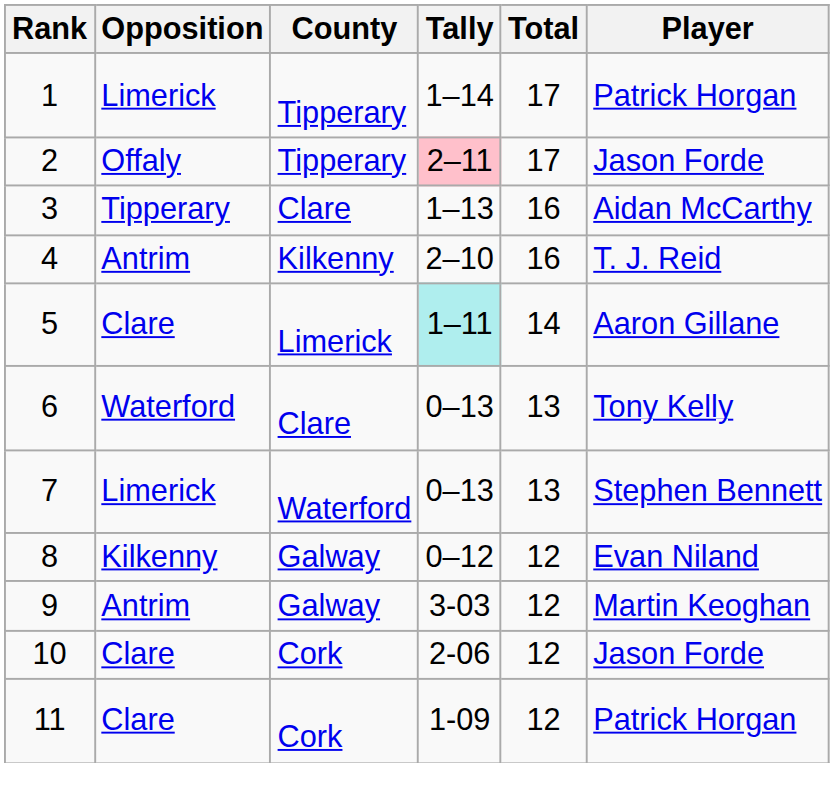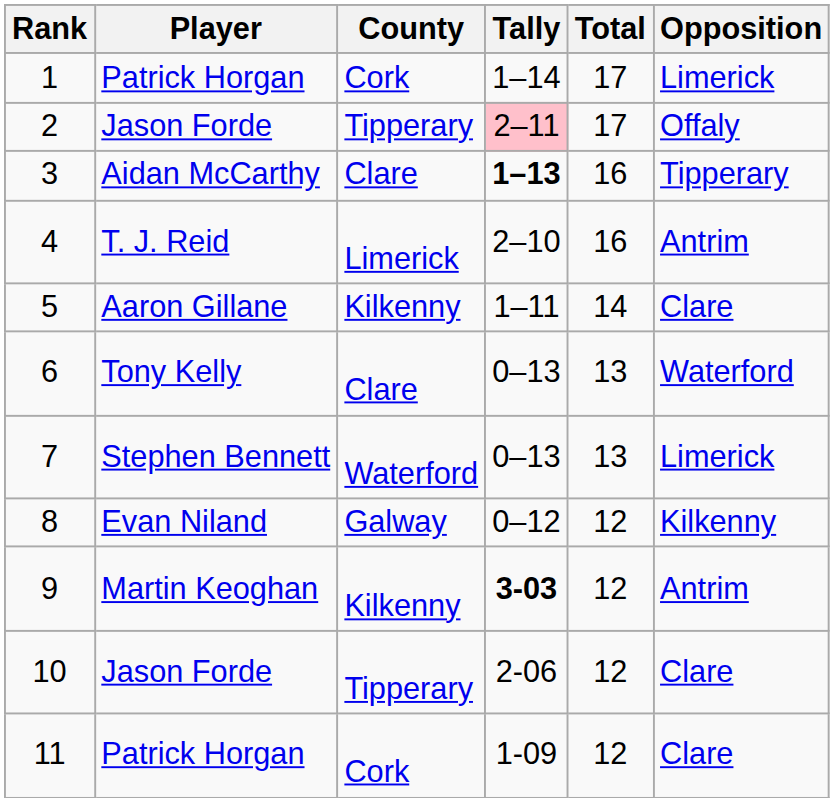columns swapped: Player <-> Opposition
1 | County: Tipperary -> Cork
3 | Tally: normal -> bold
4 | County: Kilkenny -> Limerick
5 | County: Limerick -> Kilkenny
5 | Tally: paleturquoise background -> no background
9 | County: Galway -> Kilkenny
9 | Tally: normal -> bold
10 | County: Cork -> Tipperary
